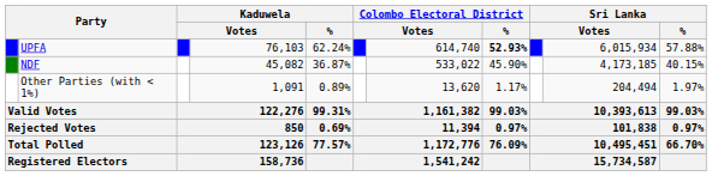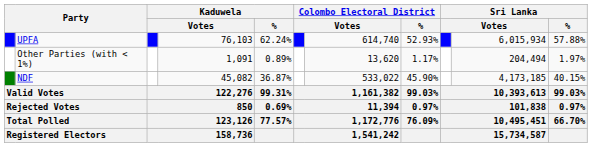UPFA | Colombo Electoral District / %: bold -> normal
rows swapped: NDF <-> Other Parties (with < 1%)
